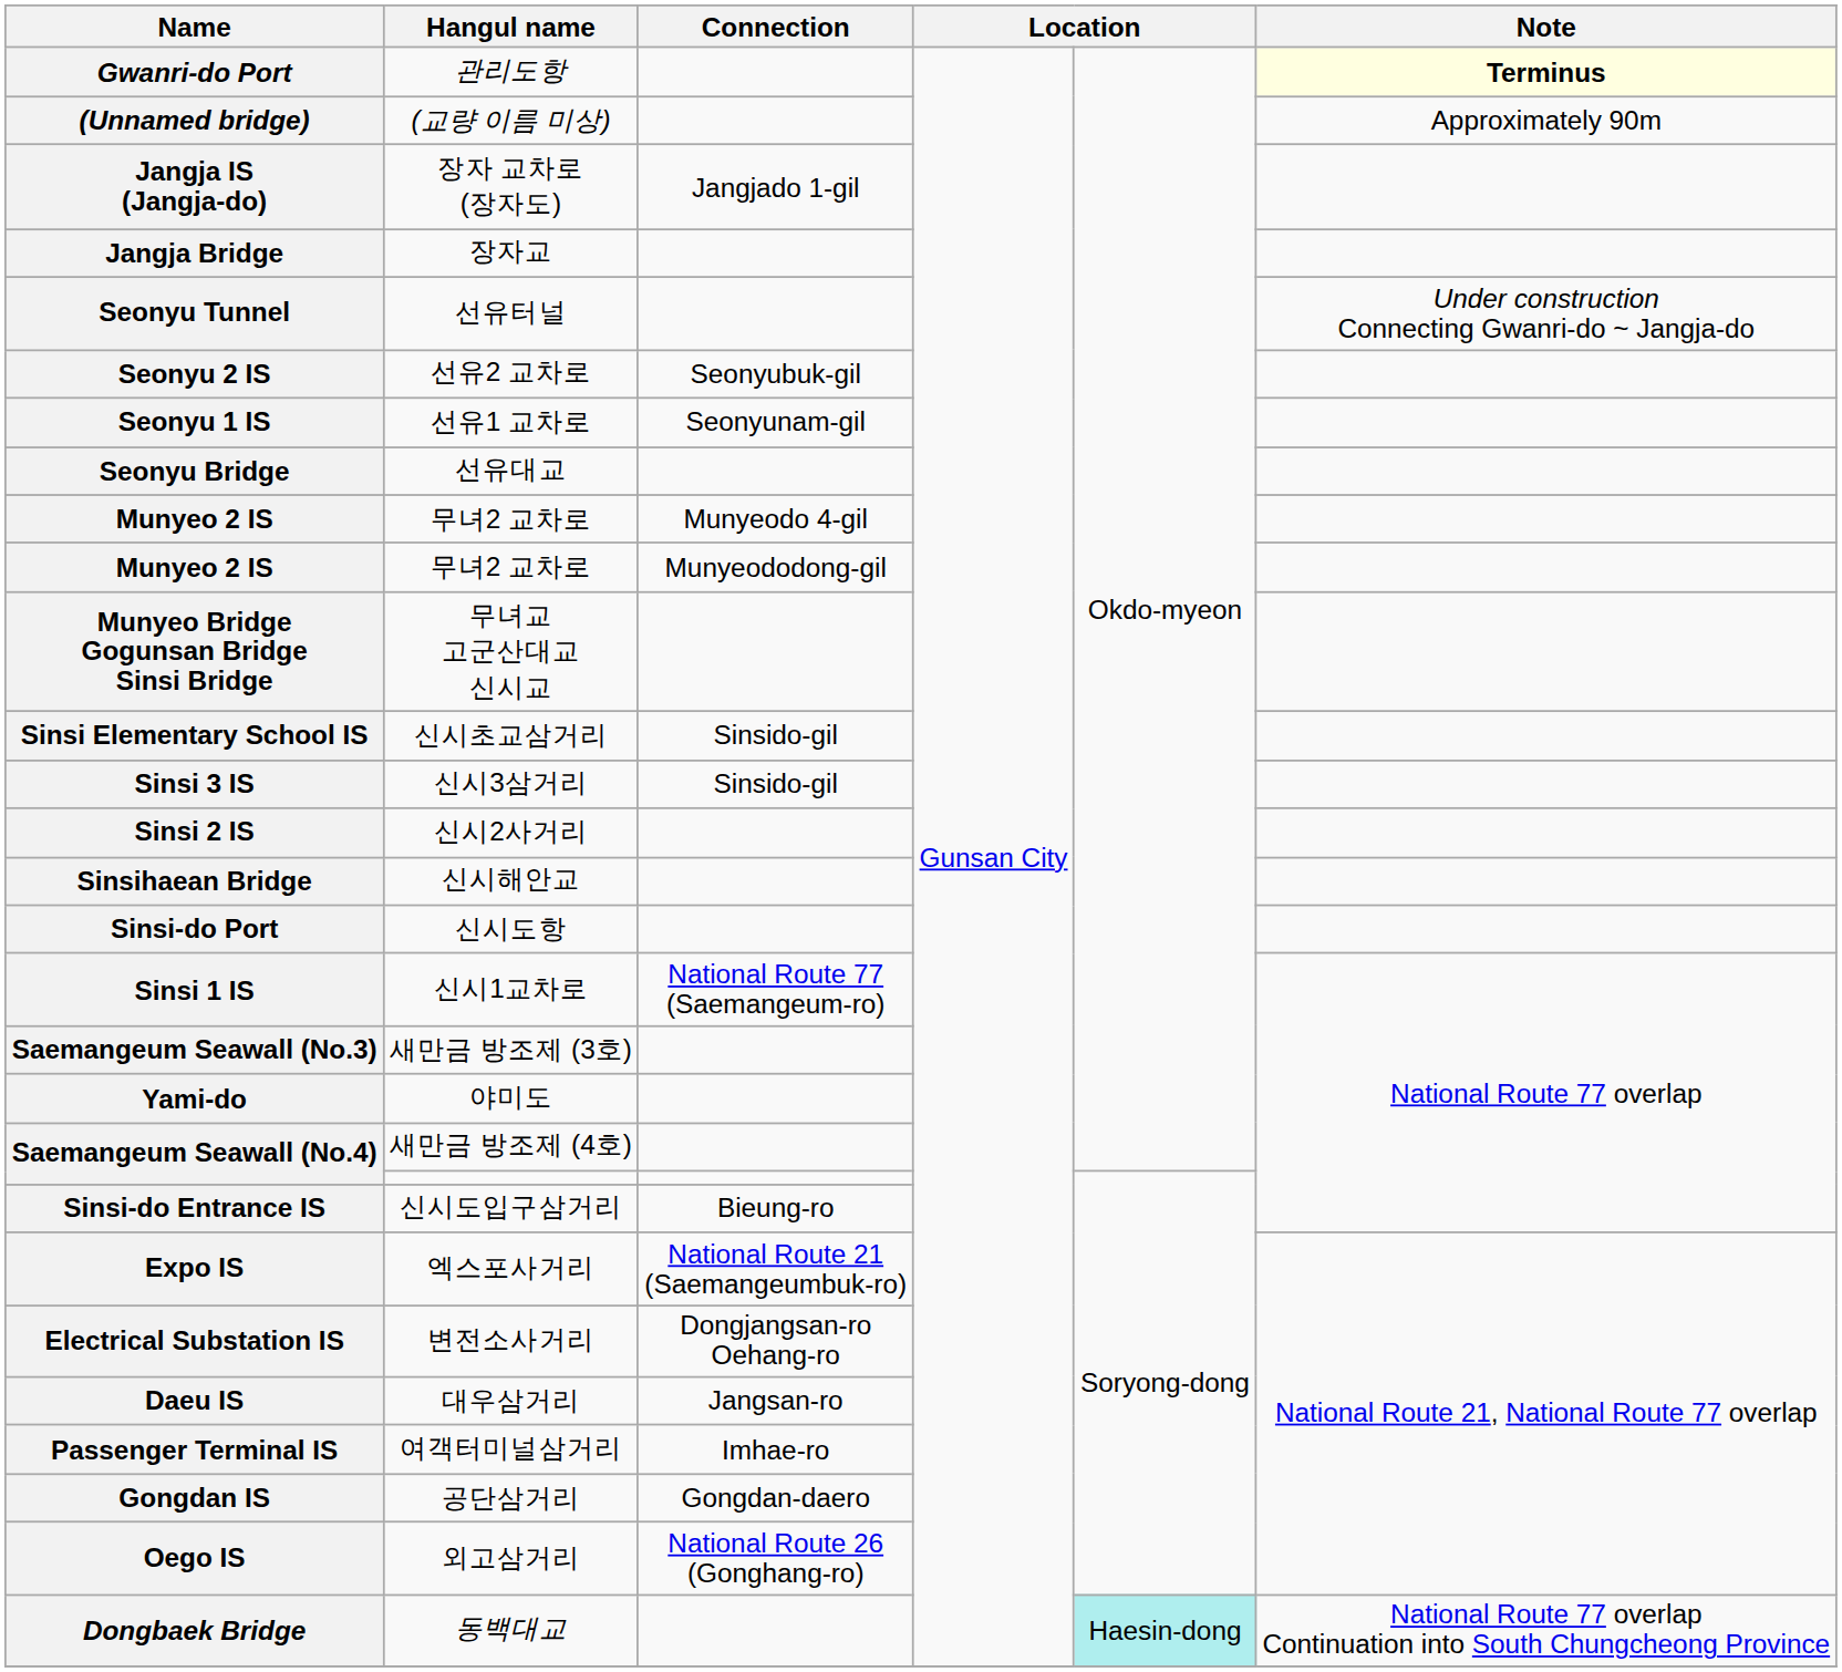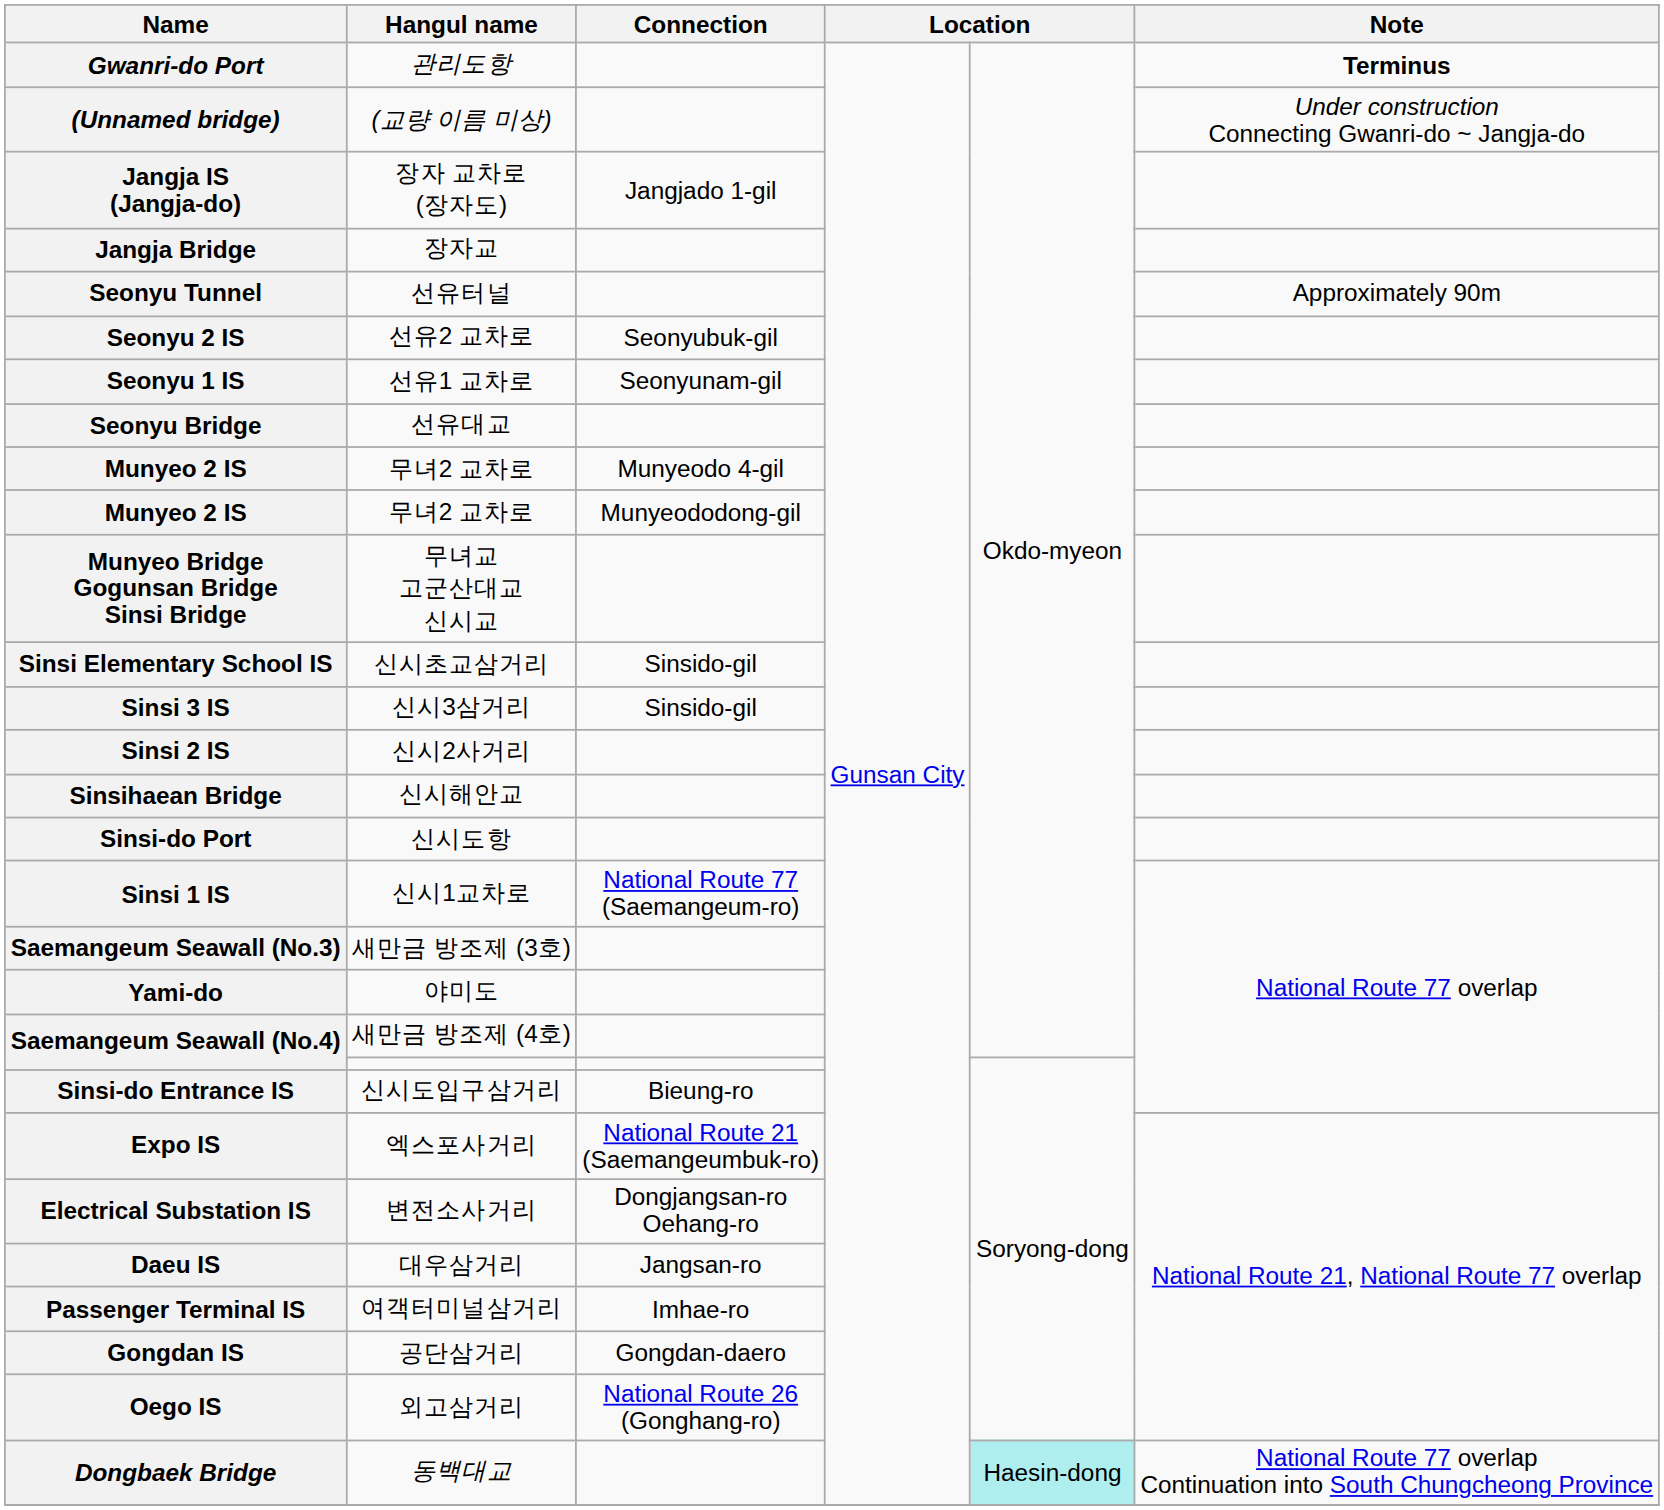관리도항 | Note: lightyellow background -> no background
(교량 이름 미상) | Note: Approximately 90m -> Under construction Connecting Gwanri-do ~ Jangja-do
선유터널 | Note: Under construction Connecting Gwanri-do ~ Jangja-do -> Approximately 90m
